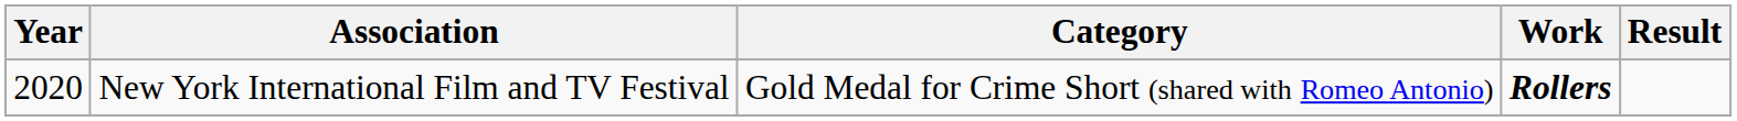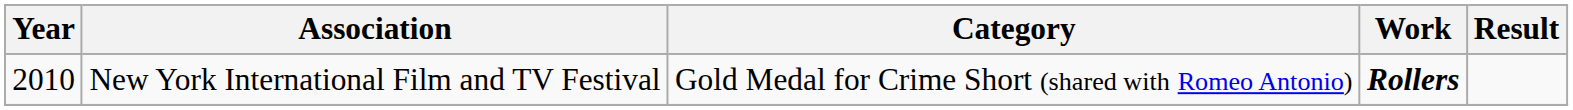New York International Film and TV Festival | Year: 2020 -> 2010
